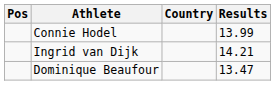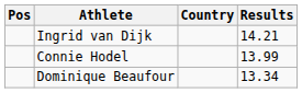rows swapped: Ingrid van Dijk <-> Connie Hodel
Dominique Beaufour | Results: 13.47 -> 13.34
